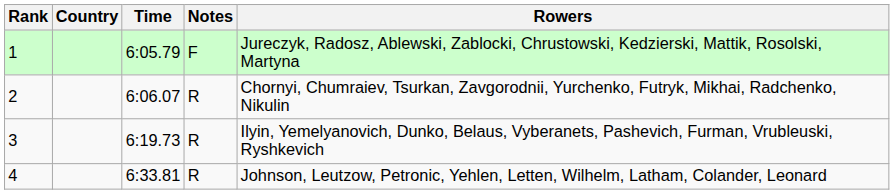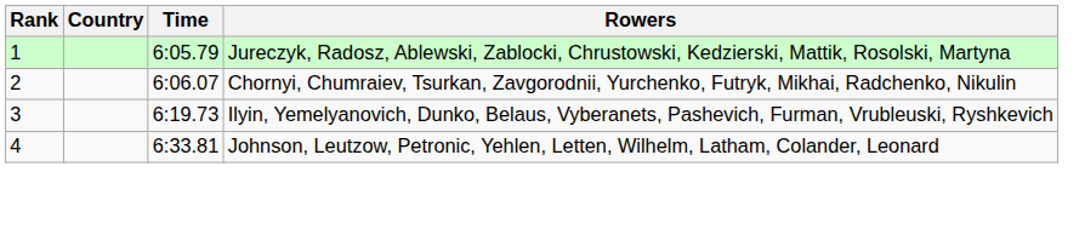- column: Notes | F | R | R | R
